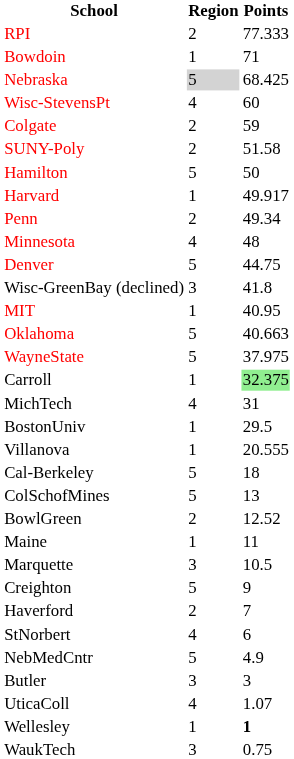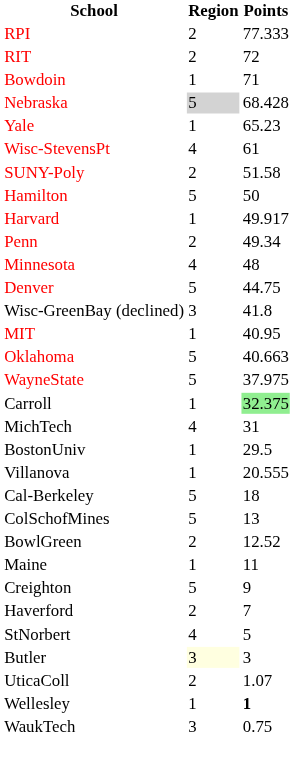+ row: RIT | 2 | 72
Nebraska | Points: 68.425 -> 68.428
+ row: Yale | 1 | 65.23
Wisc-StevensPt | Points: 60 -> 61
- row: Colgate | 2 | 59
- row: Marquette | 3 | 10.5
StNorbert | Points: 6 -> 5
- row: NebMedCntr | 5 | 4.9
Butler | Region: no background -> lightyellow background
UticaColl | Region: 4 -> 2
